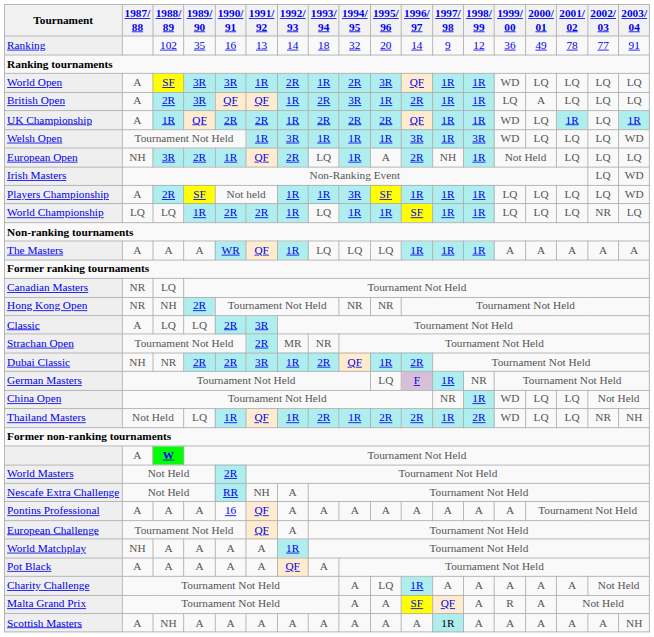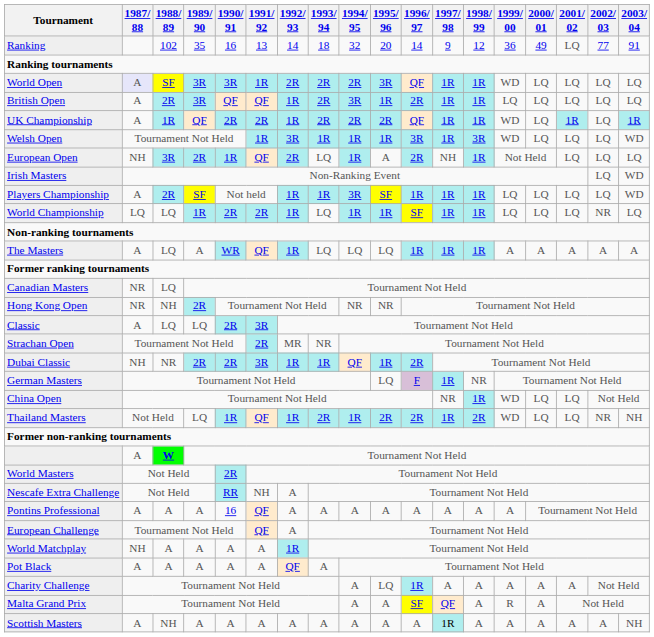Ranking | 2001/ 02: 78 -> LQ
World Open | 1987/ 88: no background -> lavender background
World Open | 1993/ 94: 1R -> 2R
British Open | 2000/ 01: A -> LQ
The Masters | 1988/ 89: A -> LQ
Dubai Classic | 1993/ 94: 2R -> 1R
